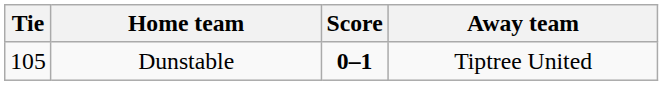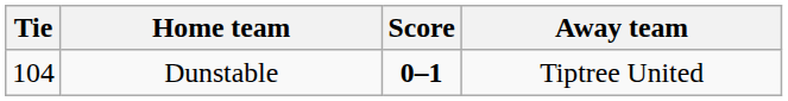Dunstable | Tie: 105 -> 104
